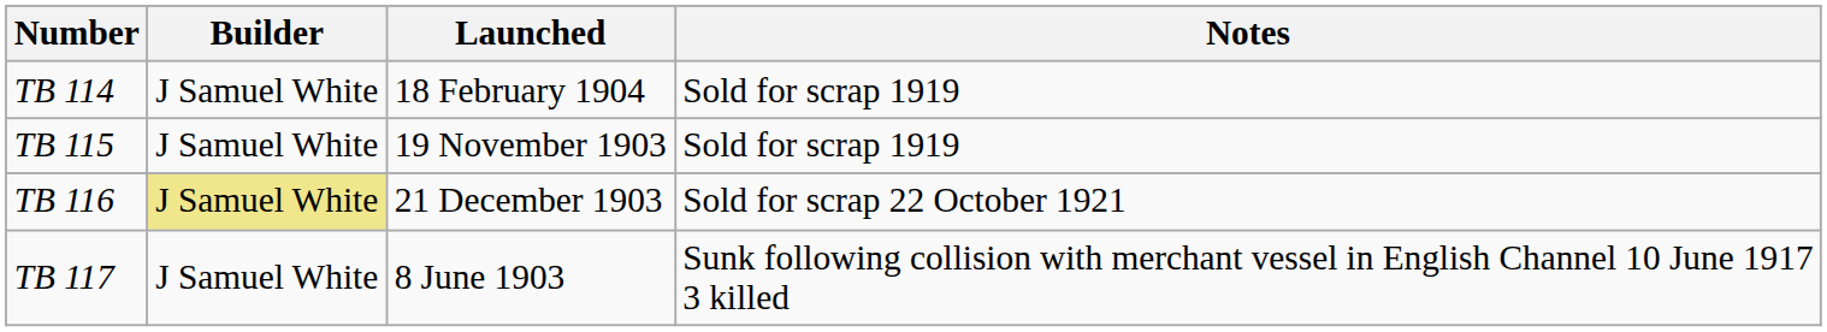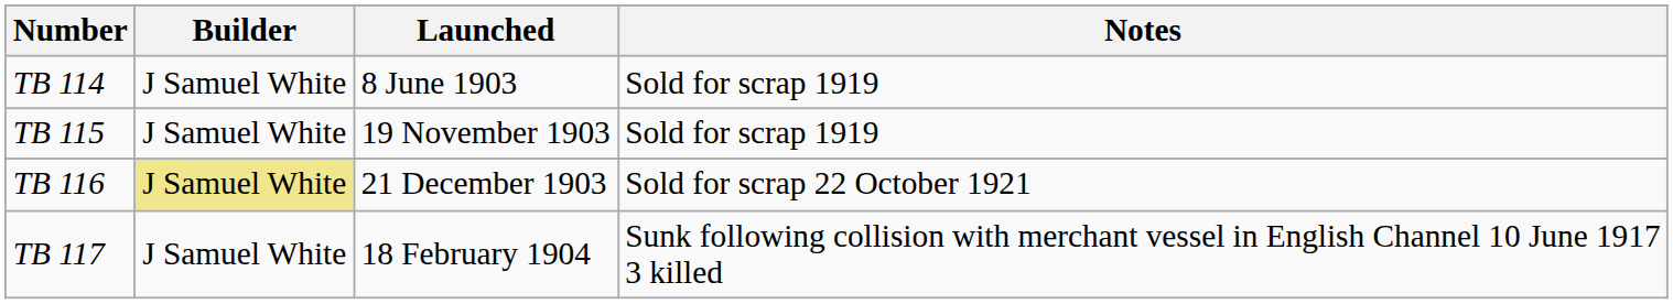TB 114 | Launched: 18 February 1904 -> 8 June 1903
TB 117 | Launched: 8 June 1903 -> 18 February 1904
